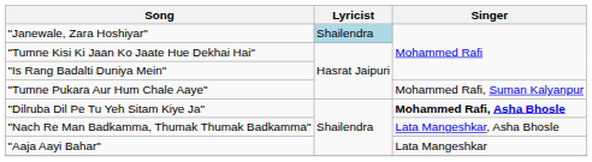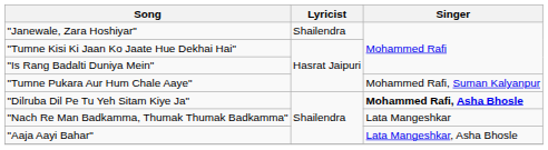"Janewale, Zara Hoshiyar" | Lyricist: lightblue background -> no background
"Nach Re Man Badkamma, Thumak Thumak Badkamma" | Singer: Lata Mangeshkar, Asha Bhosle -> Lata Mangeshkar
"Aaja Aayi Bahar" | Singer: Lata Mangeshkar -> Lata Mangeshkar, Asha Bhosle
